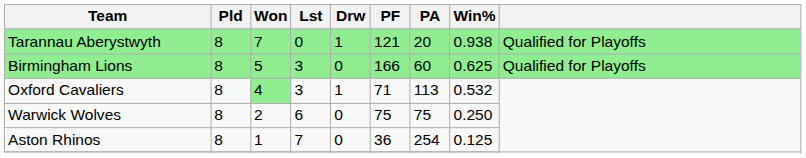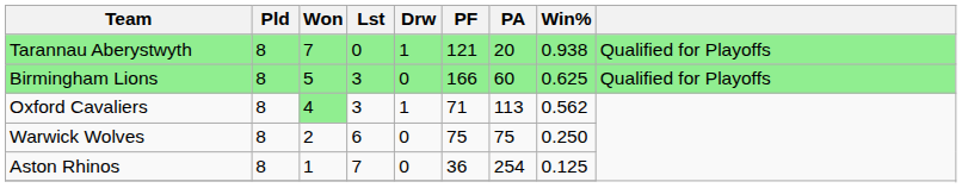Oxford Cavaliers | Win%: 0.532 -> 0.562
